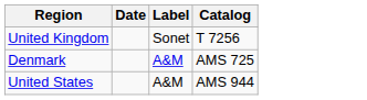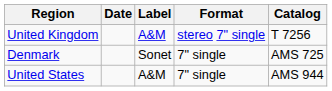+ column: Format | stereo 7" single | 7" single | 7" single
United Kingdom | Label: Sonet -> A&M
Denmark | Label: A&M -> Sonet
